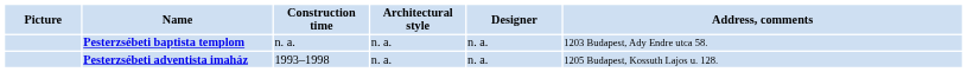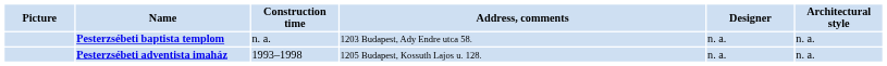columns swapped: Architectural style <-> Address, comments
